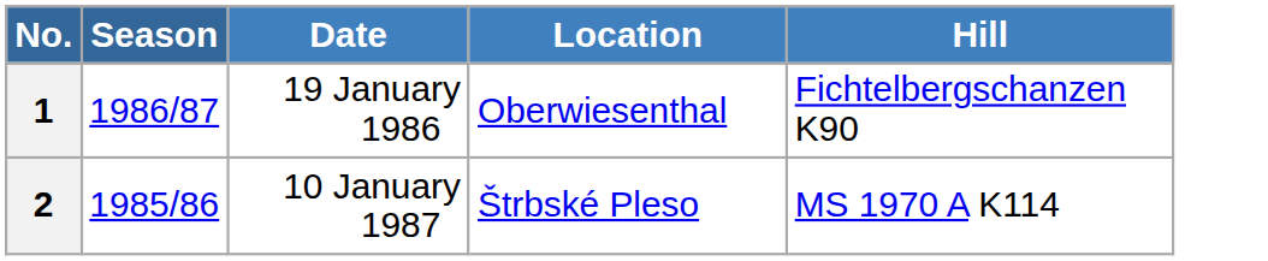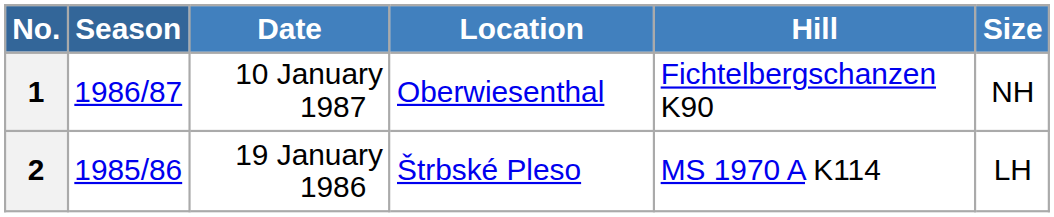+ column: Size | NH | LH
1 | Date: 19 January 1986 -> 10 January 1987
2 | Date: 10 January 1987 -> 19 January 1986
